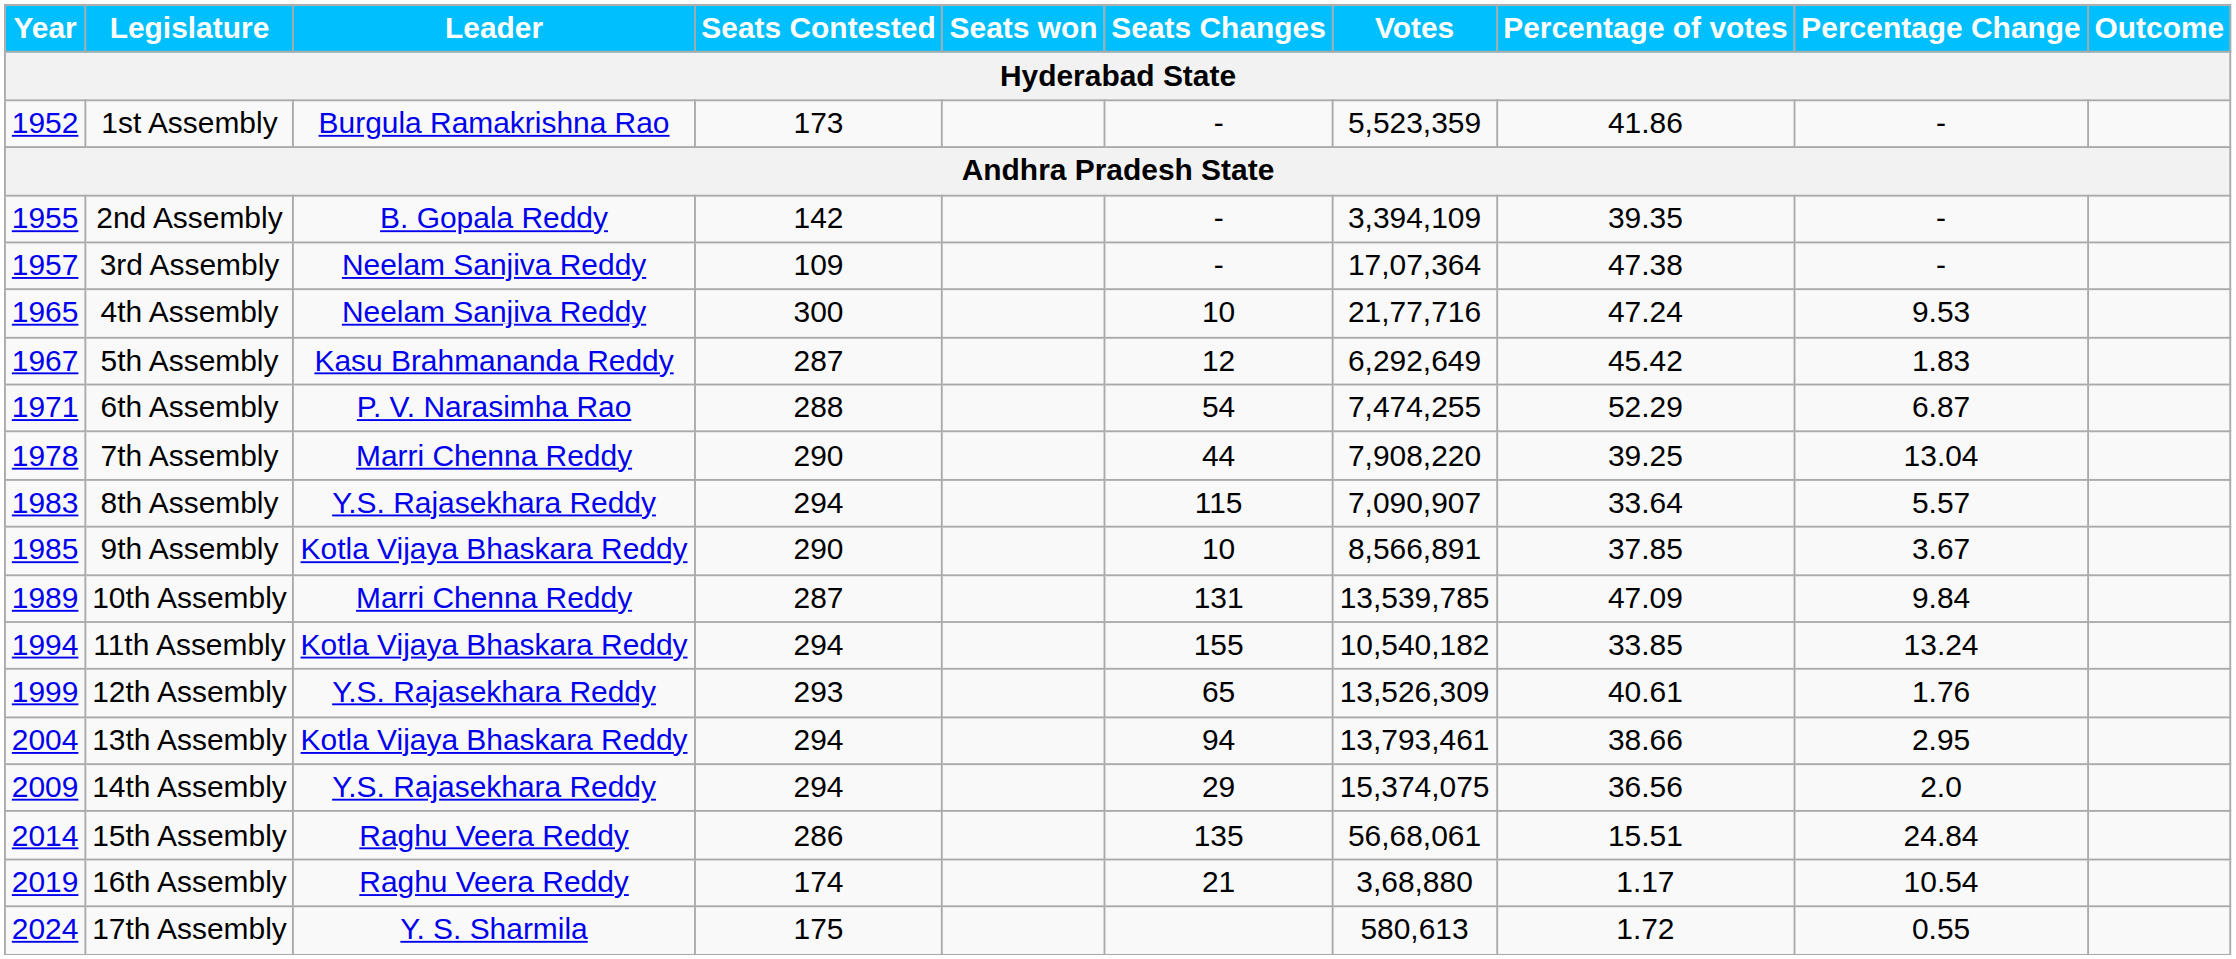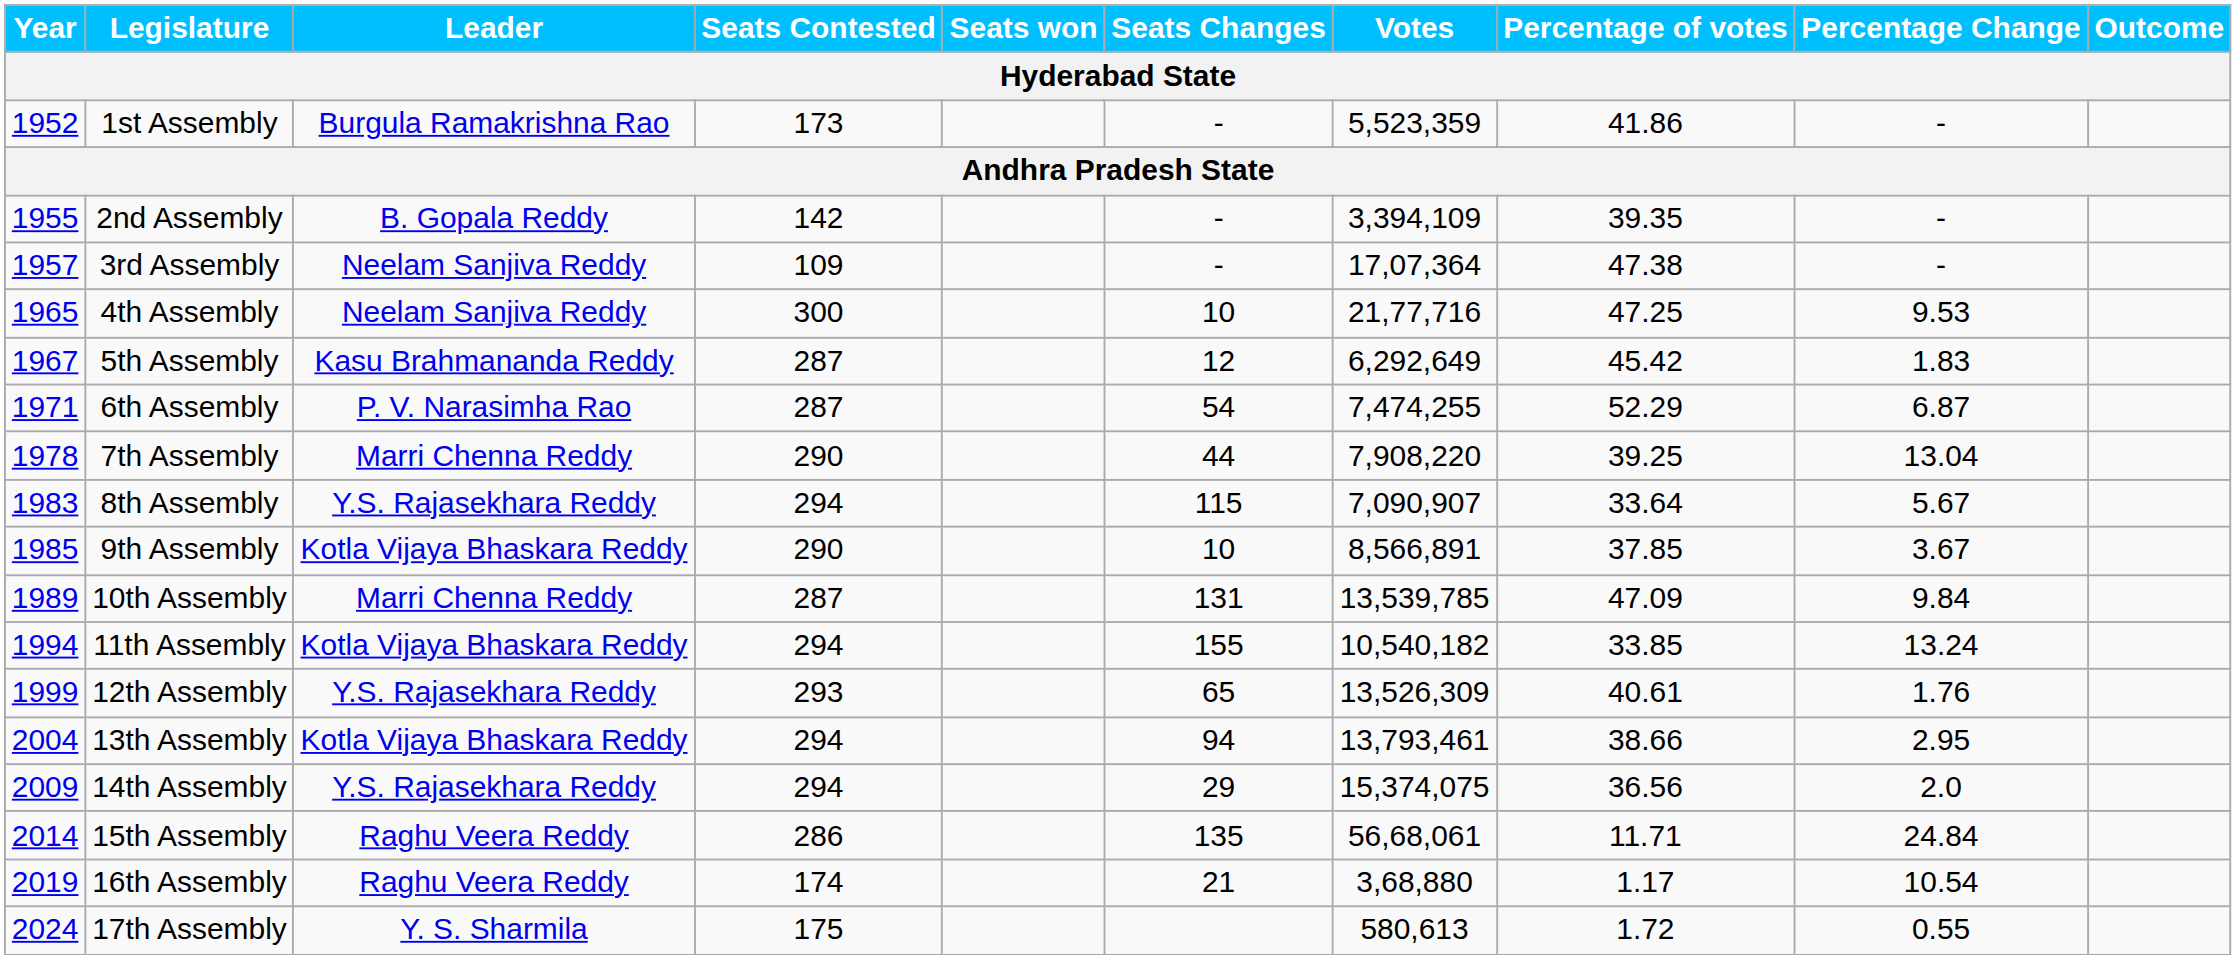4th Assembly | Percentage of votes: 47.24 -> 47.25
6th Assembly | Seats Contested: 288 -> 287
8th Assembly | Percentage Change: 5.57 -> 5.67
15th Assembly | Percentage of votes: 15.51 -> 11.71
